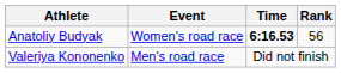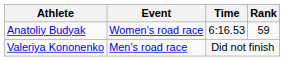Anatoliy Budyak | Time: bold -> normal
Anatoliy Budyak | Rank: 56 -> 59
